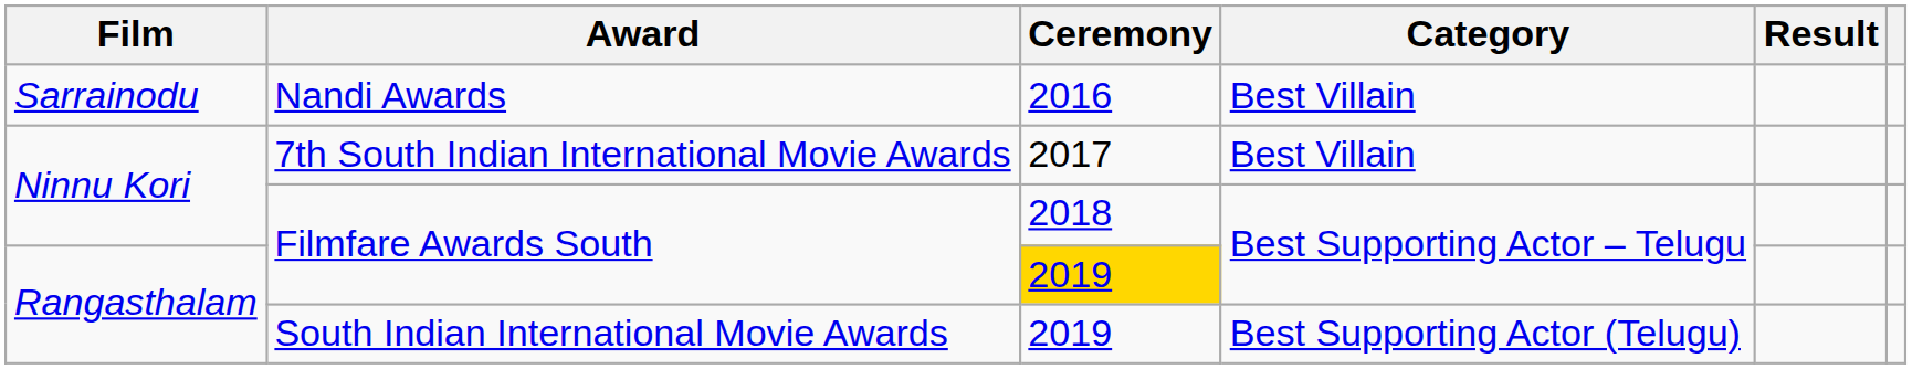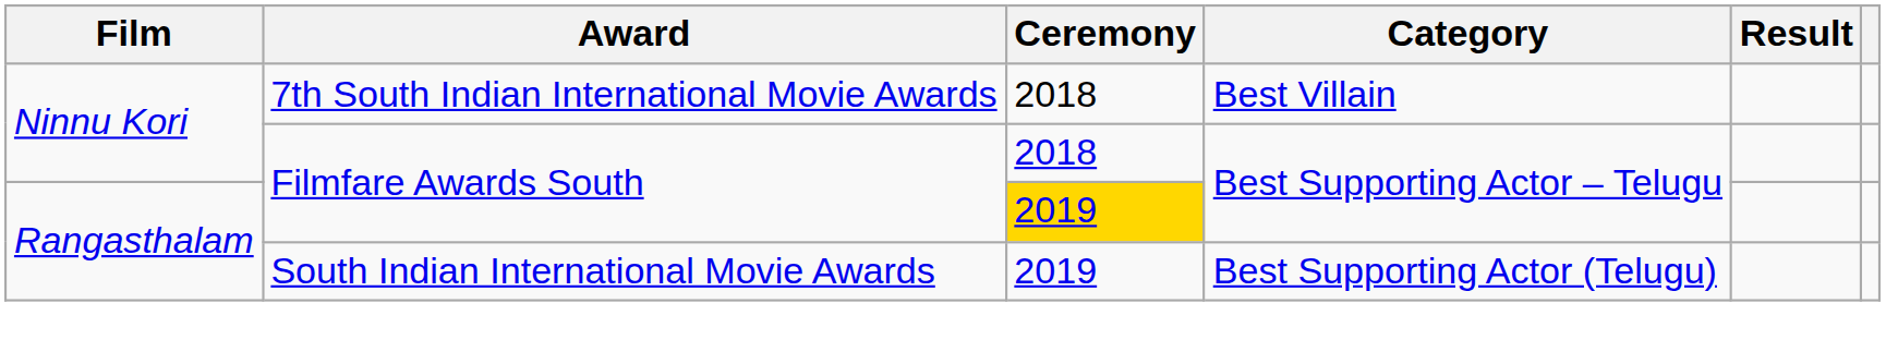- row: Sarrainodu | Nandi Awards | 2016 | Best Villain
7th South Indian International Movie Awards | Ceremony: 2017 -> 2018
